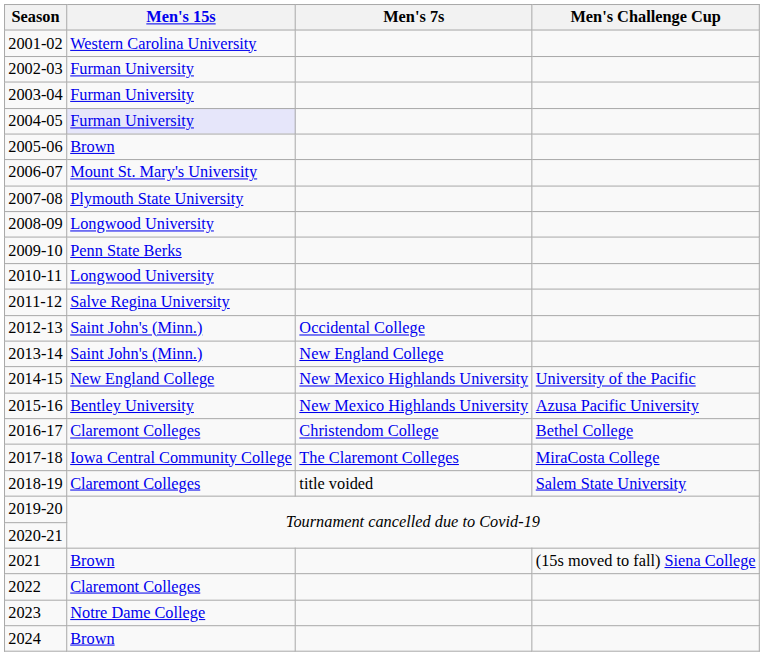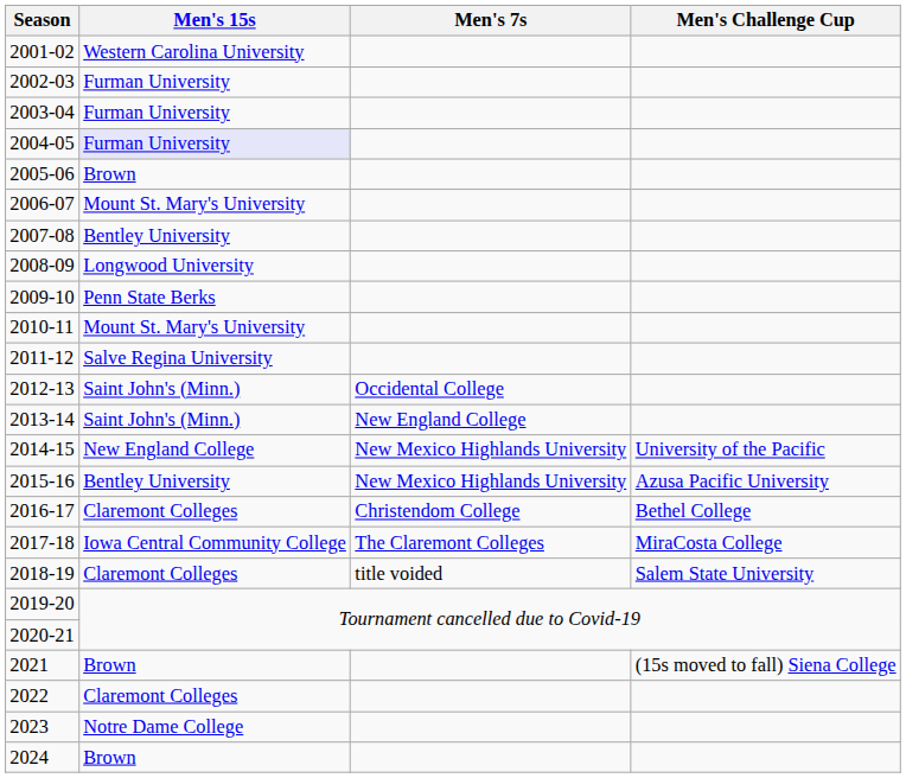2007-08 | Men's 15s: Plymouth State University -> Bentley University
2010-11 | Men's 15s: Longwood University -> Mount St. Mary's University
